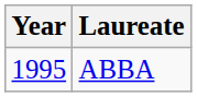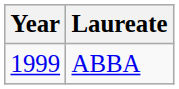ABBA | Year: 1995 -> 1999
